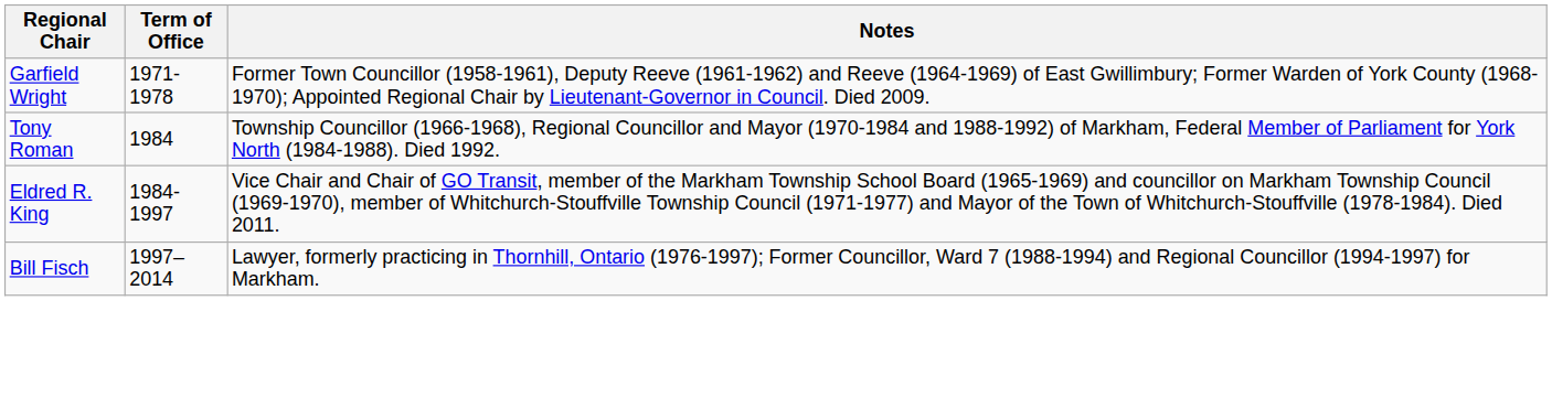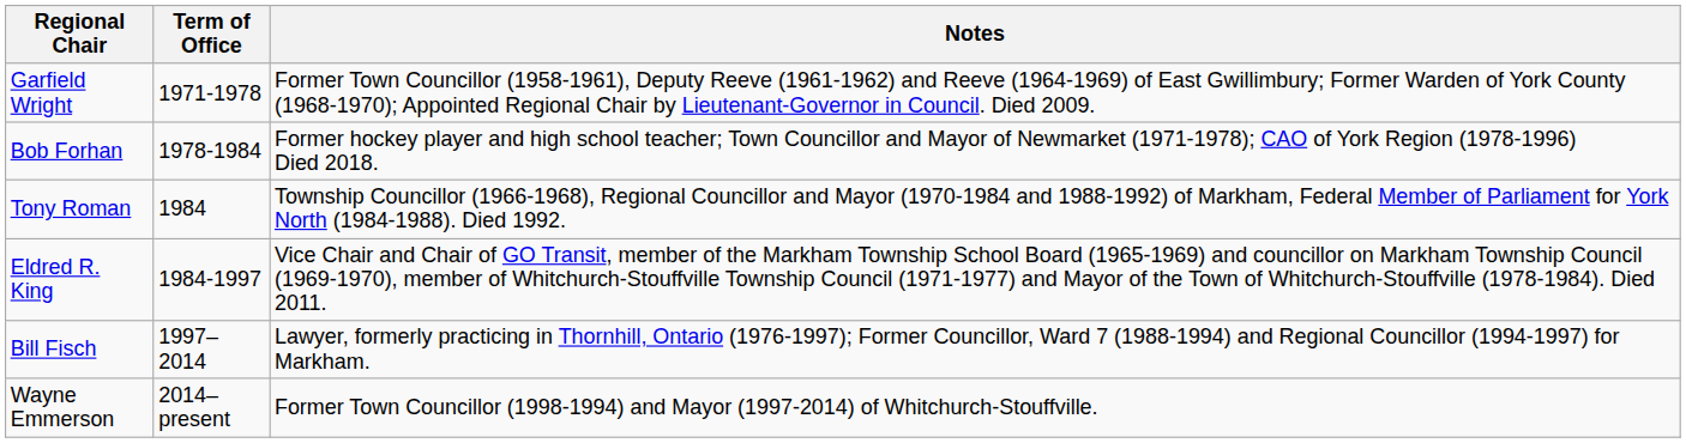+ row: Bob Forhan | 1978-1984 | Former hockey player and high school teacher; Town Councillor and Mayor of Newmarket (1971-1978); CAO of York Region (1978-1996) Died 2018.
+ row: Wayne Emmerson | 2014–present | Former Town Councillor (1998-1994) and Mayor (1997-2014) of Whitchurch-Stouffville.
